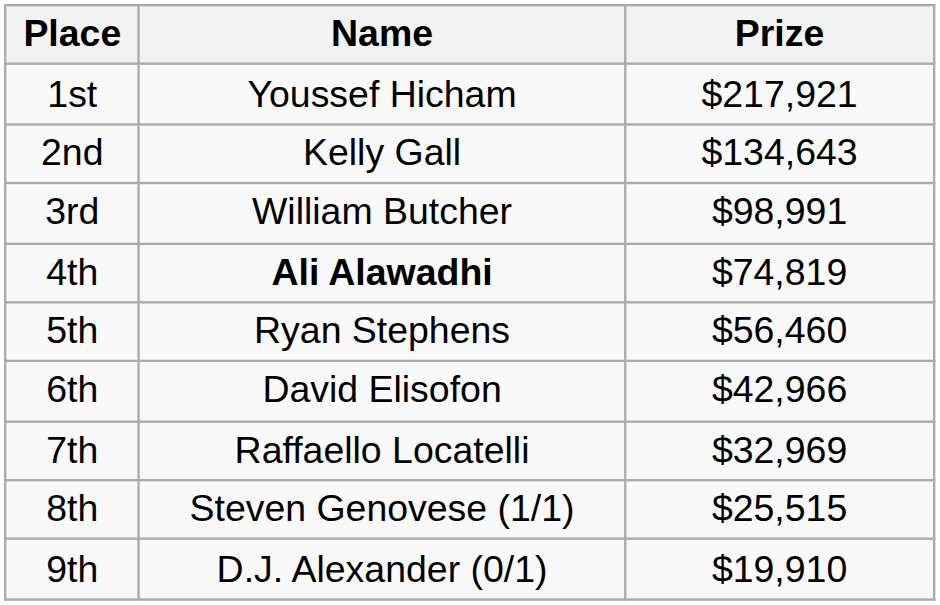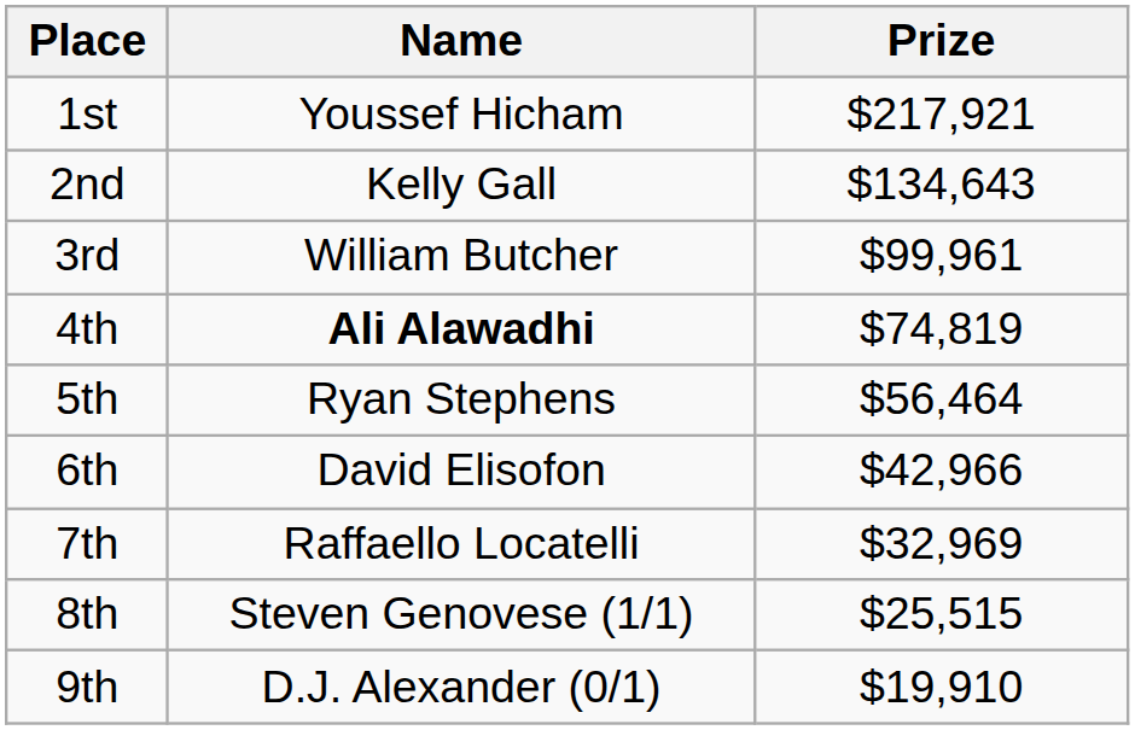3rd | Prize: $98,991 -> $99,961
5th | Prize: $56,460 -> $56,464
